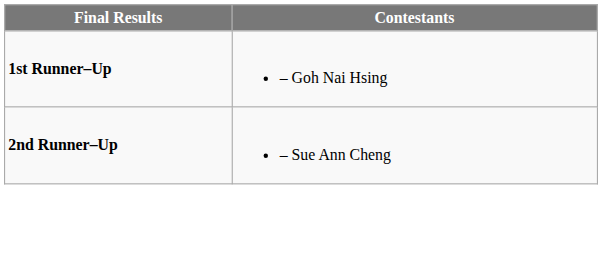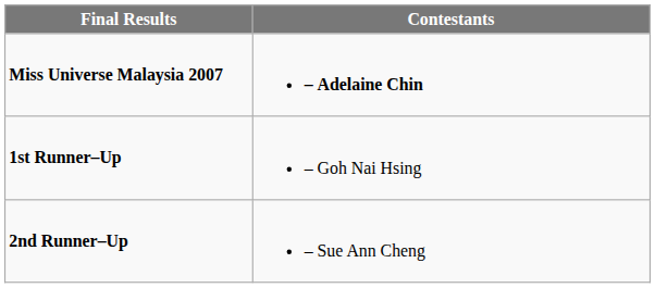+ row: Miss Universe Malaysia 2007 | – Adelaine Chin
